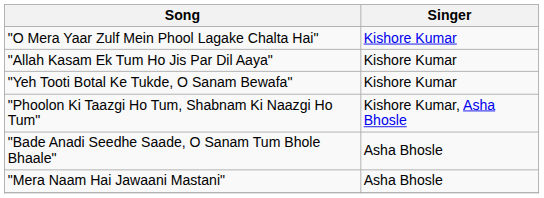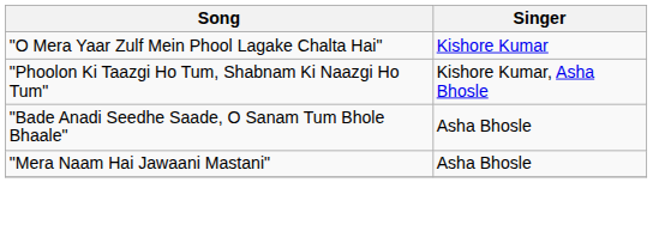- row: "Allah Kasam Ek Tum Ho Jis Par Dil Aaya" | Kishore Kumar
- row: "Yeh Tooti Botal Ke Tukde, O Sanam Bewafa" | Kishore Kumar
